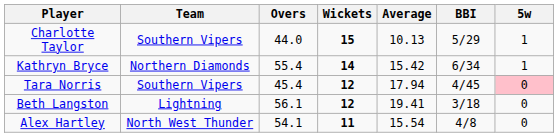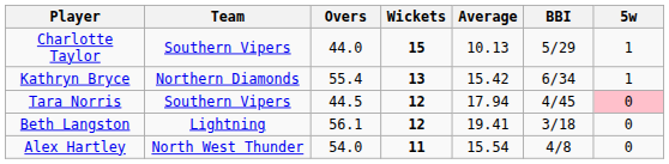Kathryn Bryce | Wickets: 14 -> 13
Tara Norris | Overs: 45.4 -> 44.5
Alex Hartley | Overs: 54.1 -> 54.0
